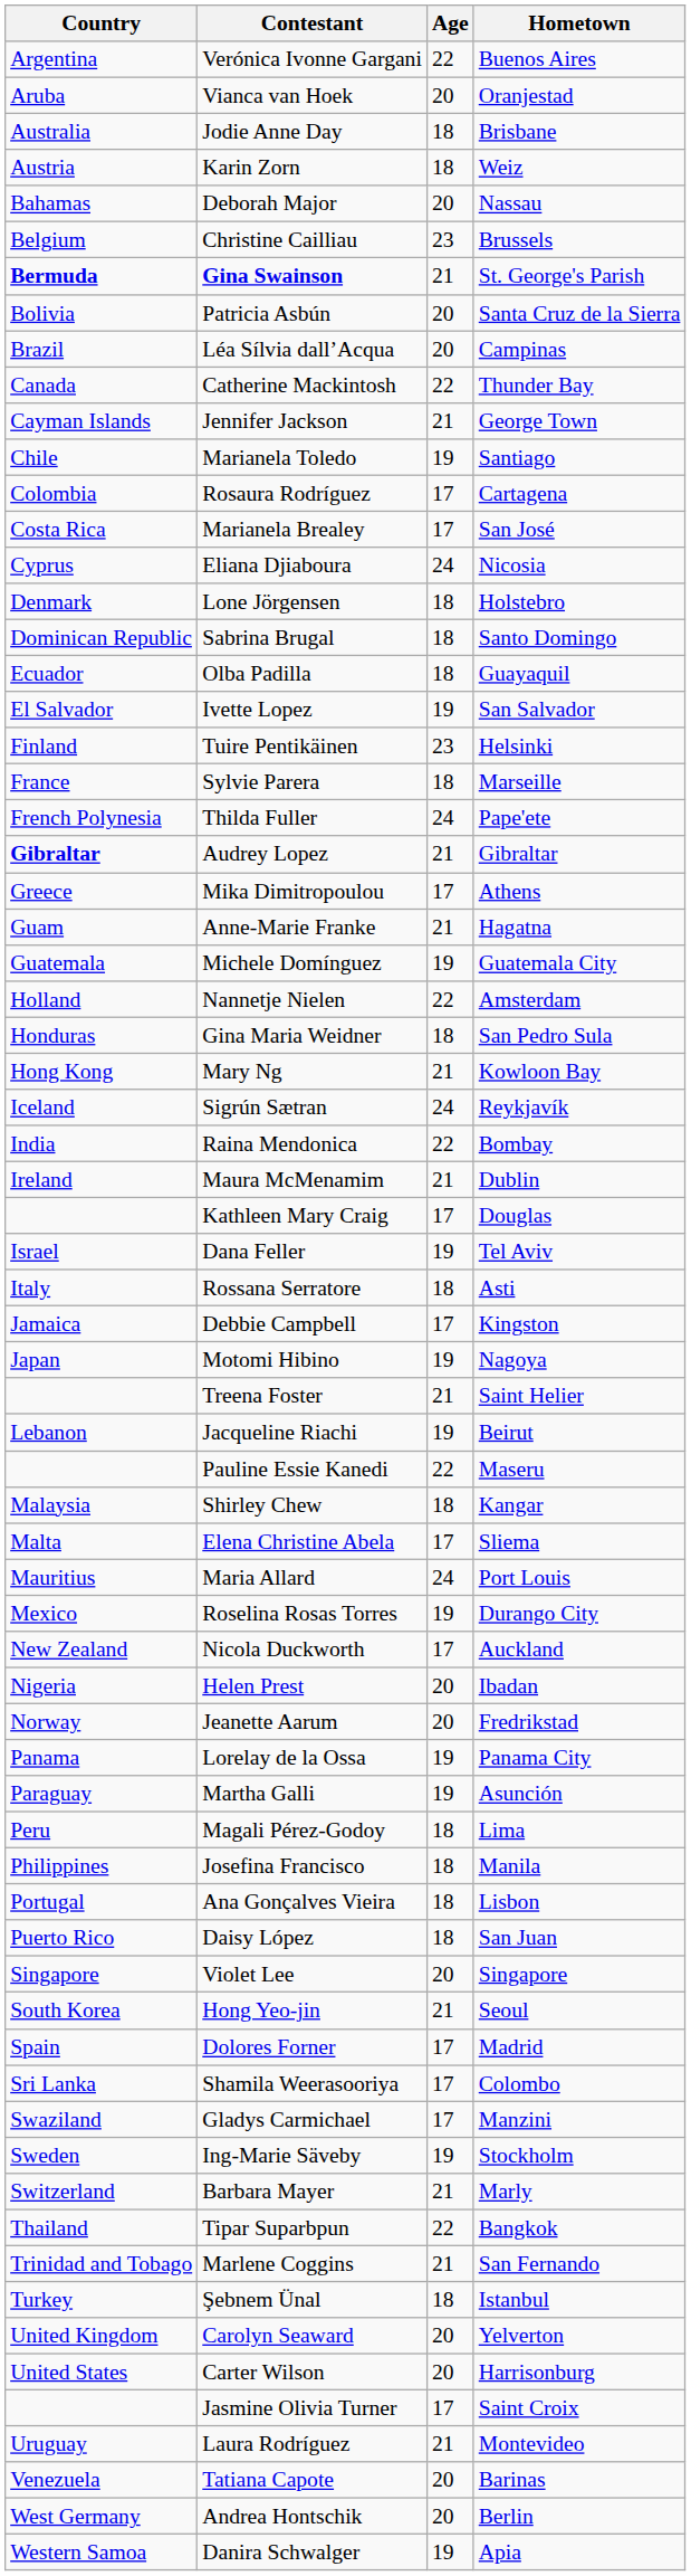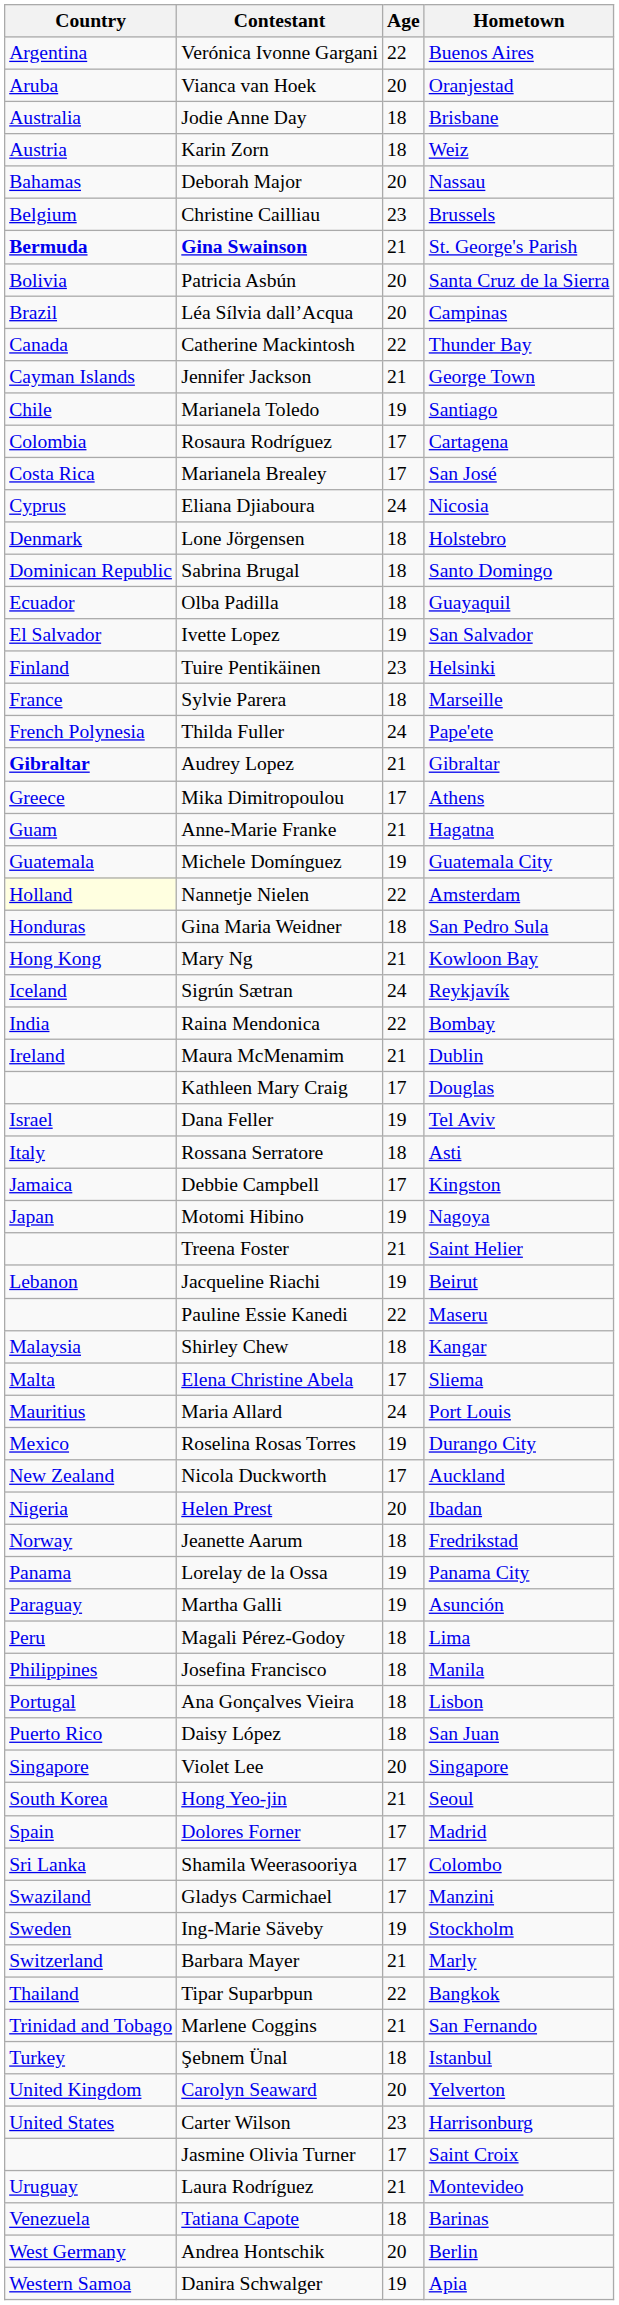Nannetje Nielen | Country: no background -> lightyellow background
Jeanette Aarum | Age: 20 -> 18
Carter Wilson | Age: 20 -> 23
Tatiana Capote | Age: 20 -> 18
